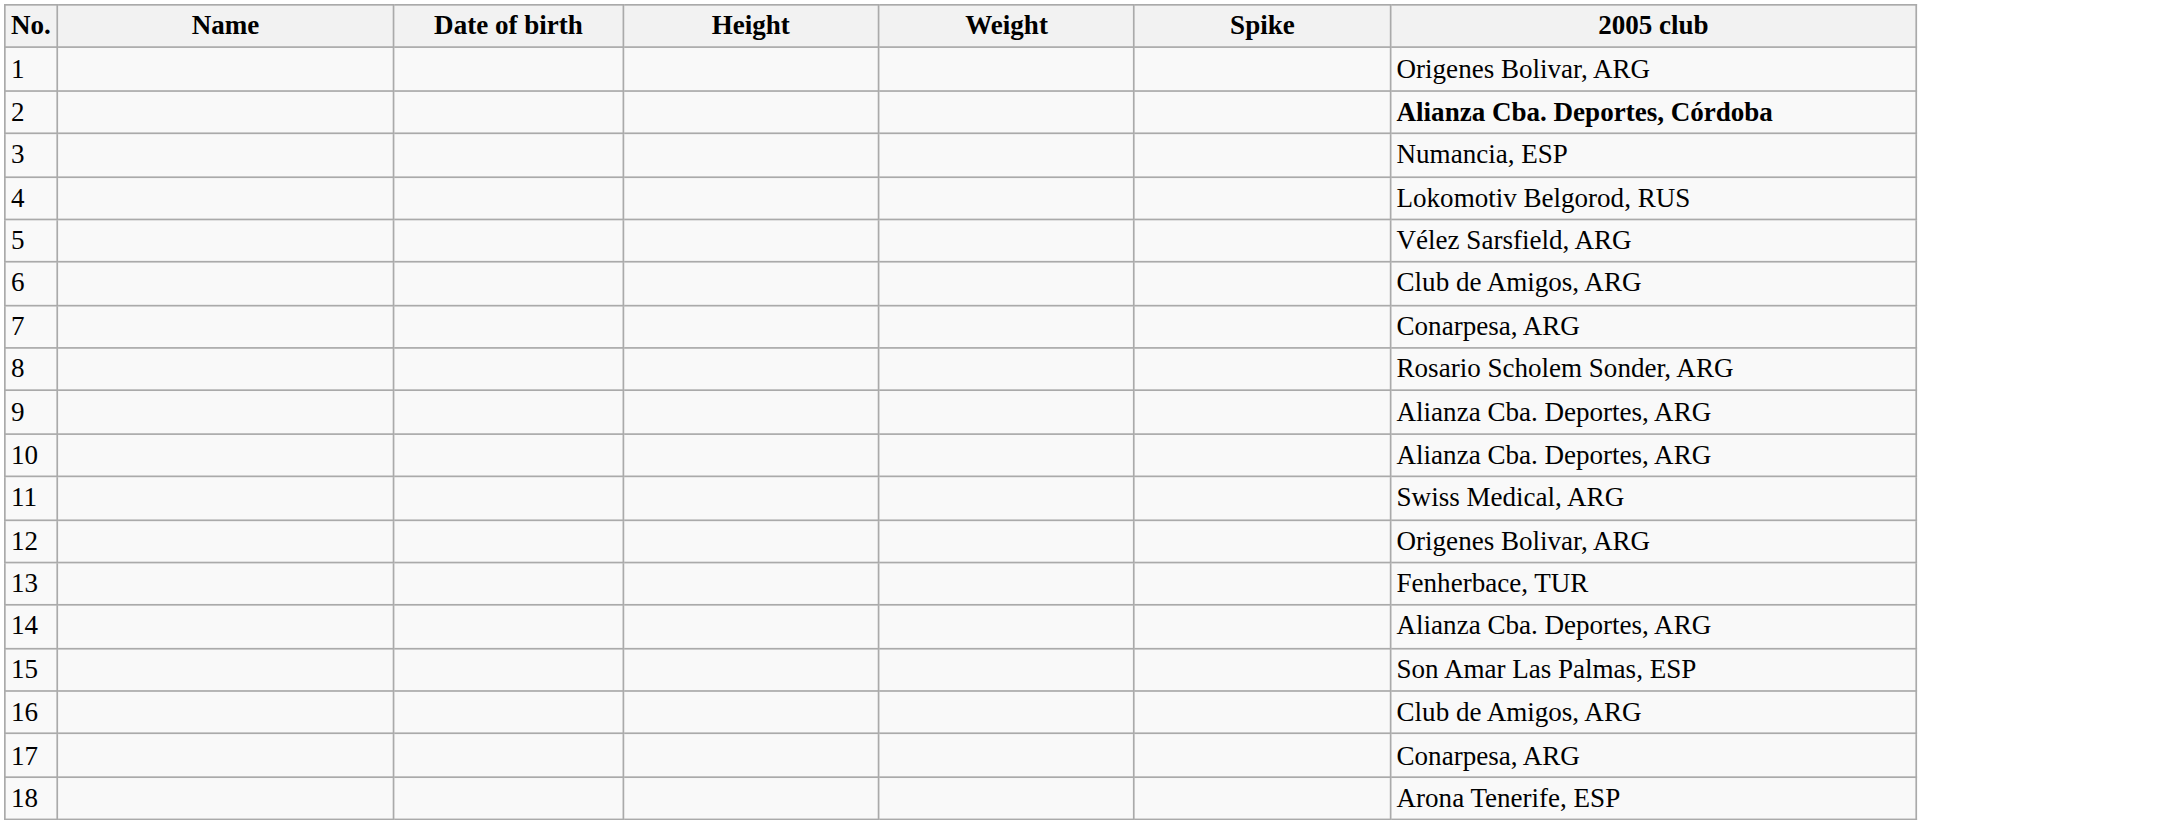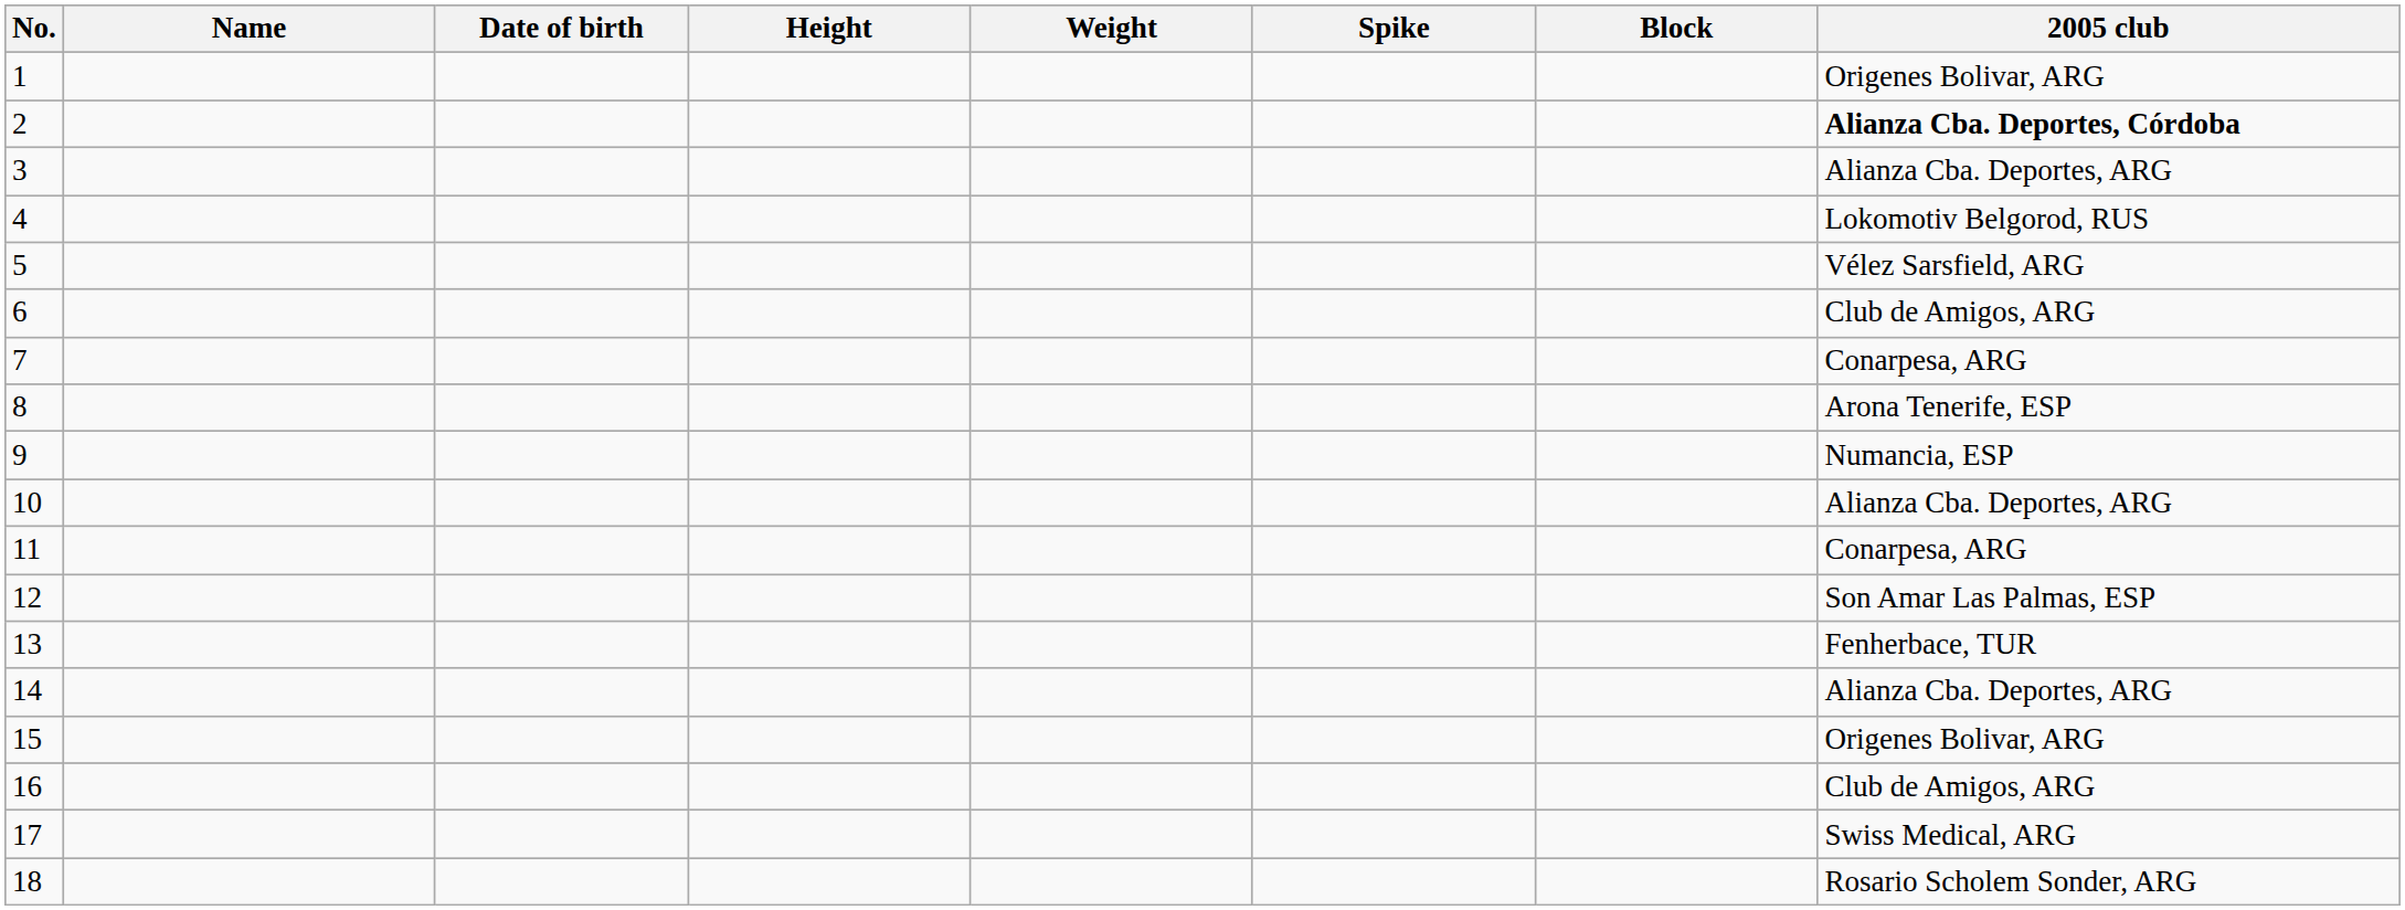+ column: Block
3 | 2005 club: Numancia, ESP -> Alianza Cba. Deportes, ARG
8 | 2005 club: Rosario Scholem Sonder, ARG -> Arona Tenerife, ESP
9 | 2005 club: Alianza Cba. Deportes, ARG -> Numancia, ESP
11 | 2005 club: Swiss Medical, ARG -> Conarpesa, ARG
12 | 2005 club: Origenes Bolivar, ARG -> Son Amar Las Palmas, ESP
15 | 2005 club: Son Amar Las Palmas, ESP -> Origenes Bolivar, ARG
17 | 2005 club: Conarpesa, ARG -> Swiss Medical, ARG
18 | 2005 club: Arona Tenerife, ESP -> Rosario Scholem Sonder, ARG
